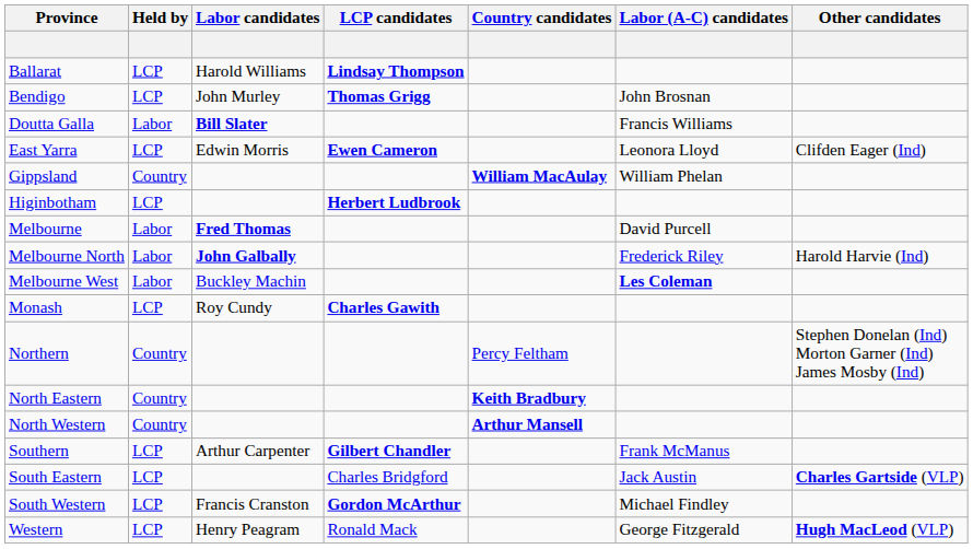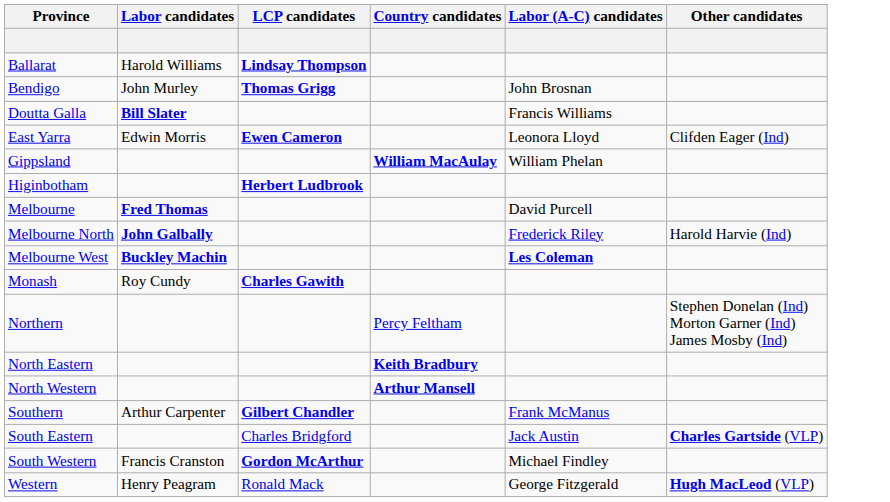- column: Held by | LCP | LCP | Labor | LCP | Country | LCP | Labor | Labor | Labor | LCP | Country | Country | Country | LCP | LCP | LCP | LCP
Melbourne West | Labor candidates: normal -> bold
